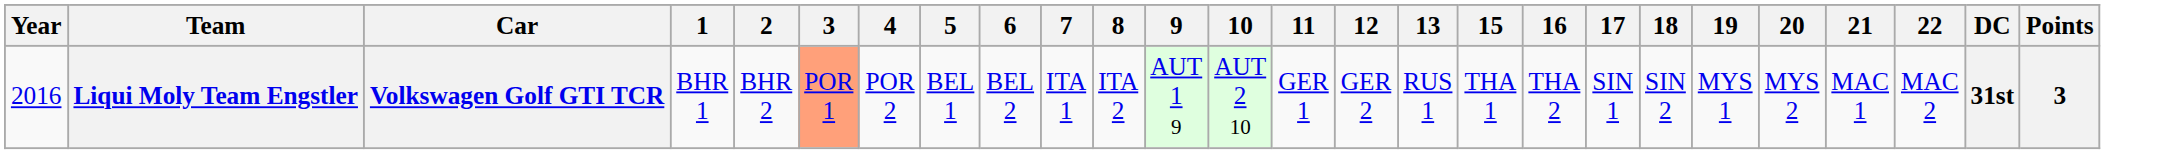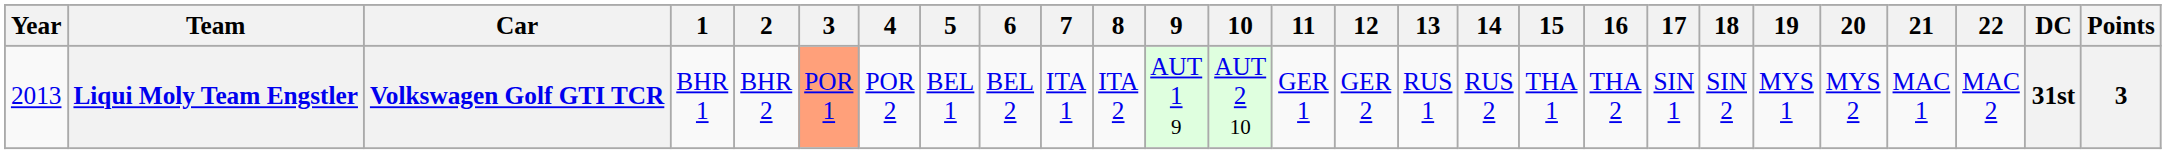+ column: 14 | RUS 2
Liqui Moly Team Engstler | Year: 2016 -> 2013
